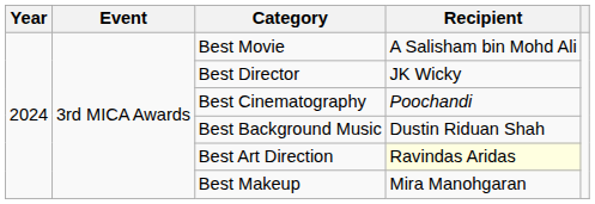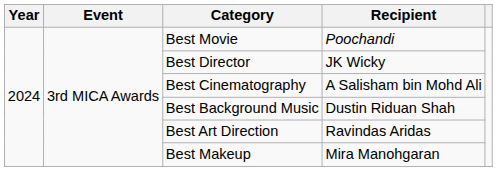Best Movie | Recipient: A Salisham bin Mohd Ali -> Poochandi
Best Cinematography | Recipient: Poochandi -> A Salisham bin Mohd Ali
Best Art Direction | Recipient: lightyellow background -> no background
